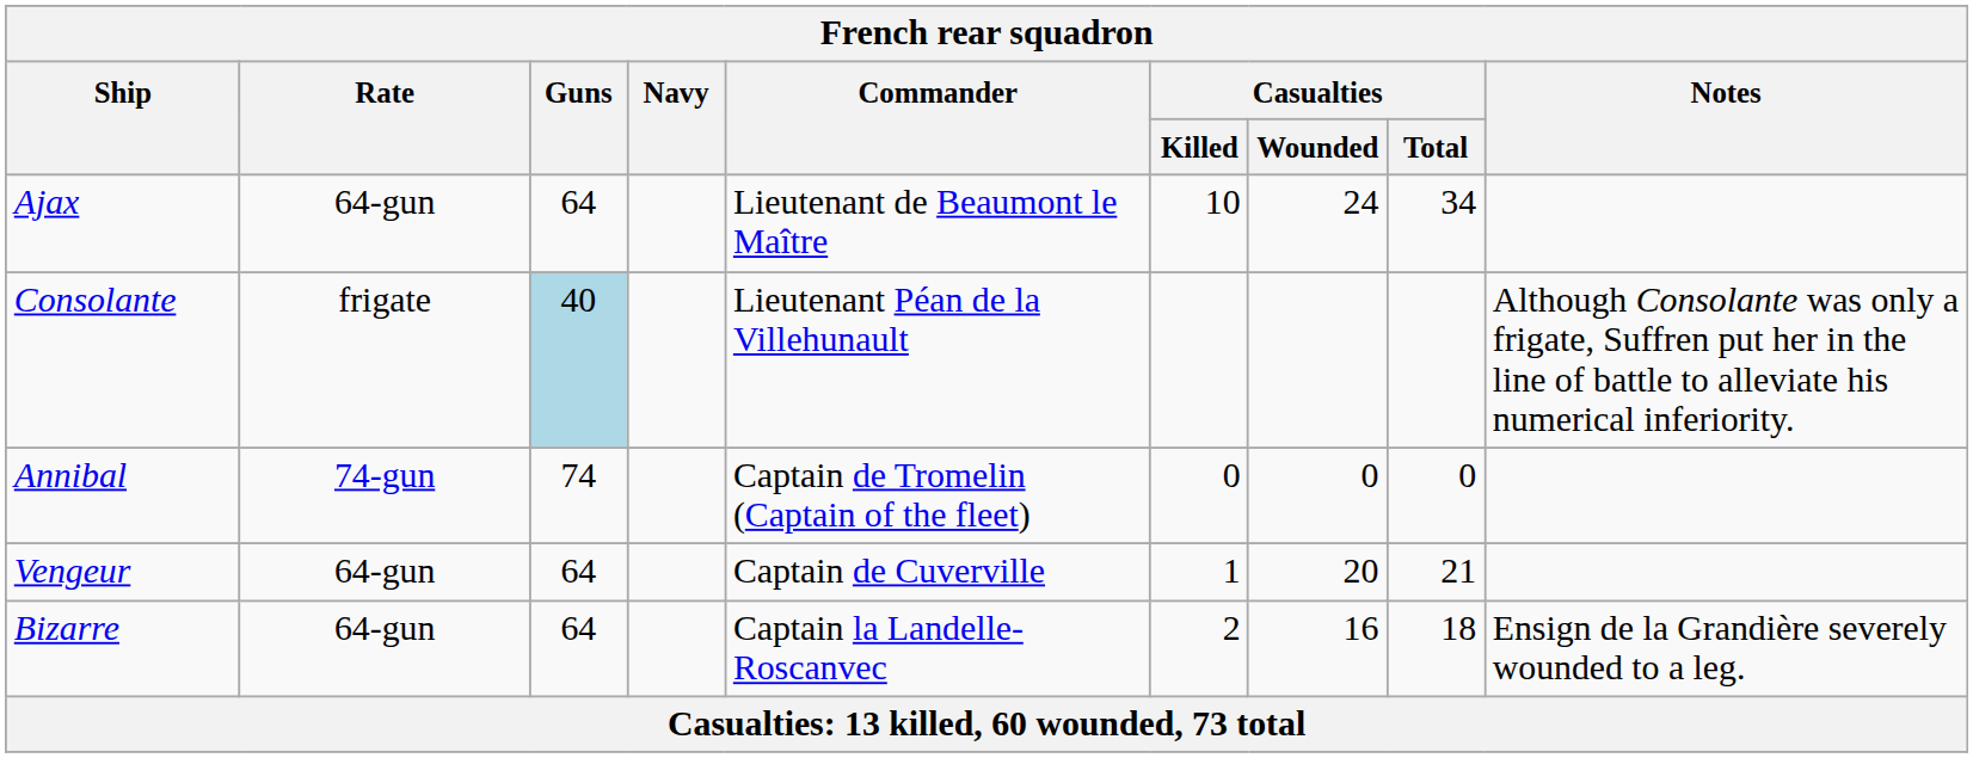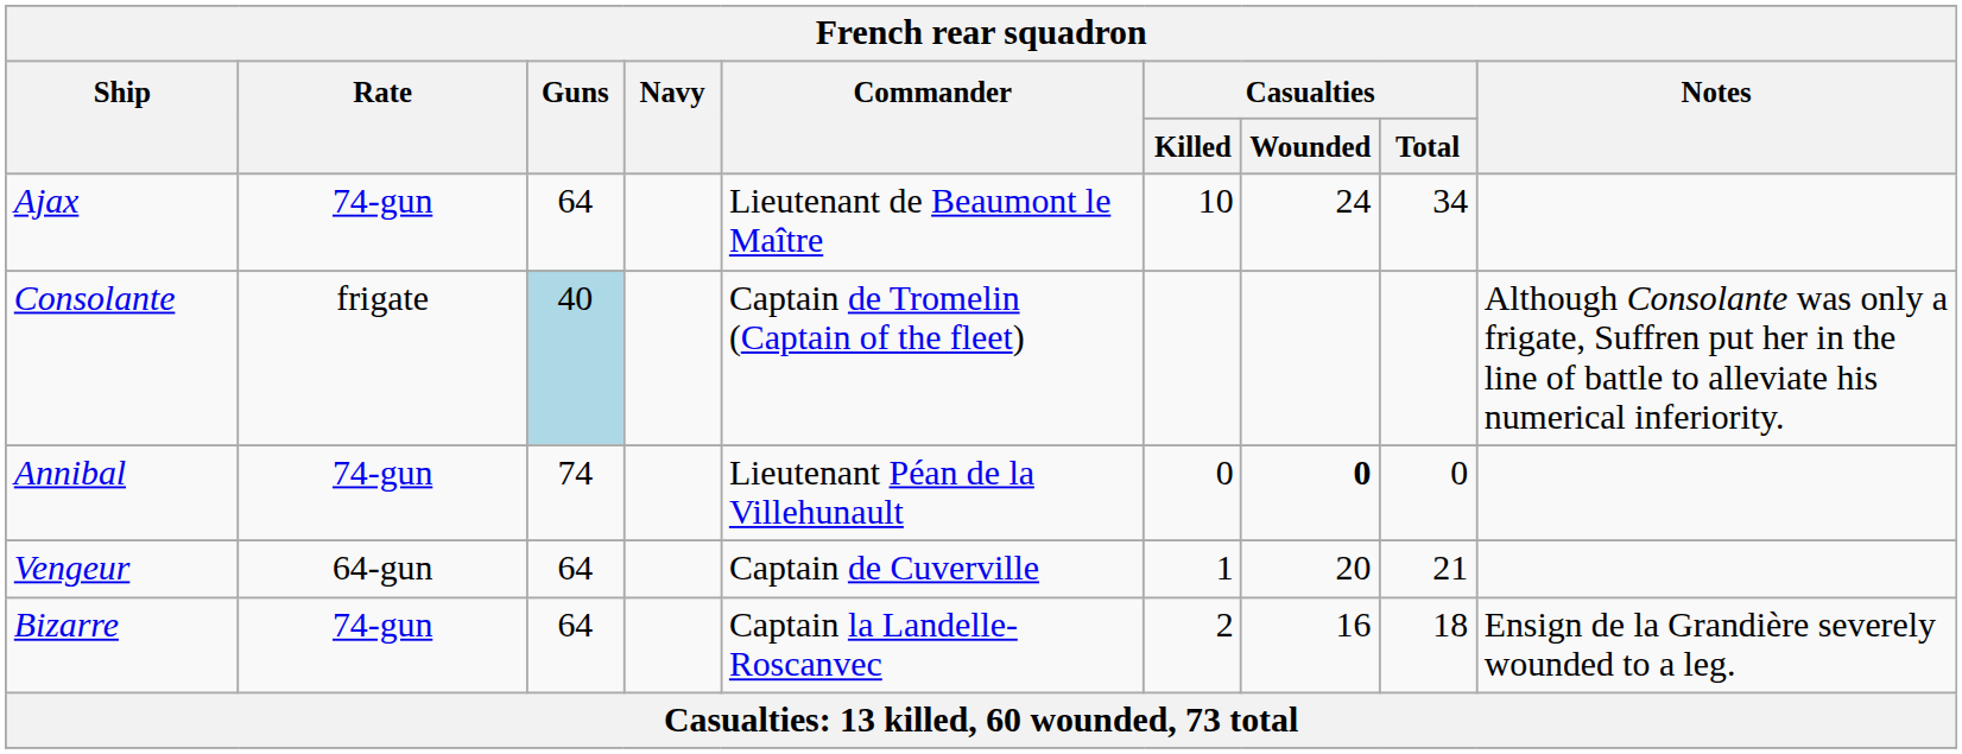Ajax | Rate: 64-gun -> 74-gun
Consolante | Commander: Lieutenant Péan de la Villehunault -> Captain de Tromelin (Captain of the fleet)
Annibal | Commander: Captain de Tromelin (Captain of the fleet) -> Lieutenant Péan de la Villehunault
Annibal | Casualties / Wounded: normal -> bold
Bizarre | Rate: 64-gun -> 74-gun
